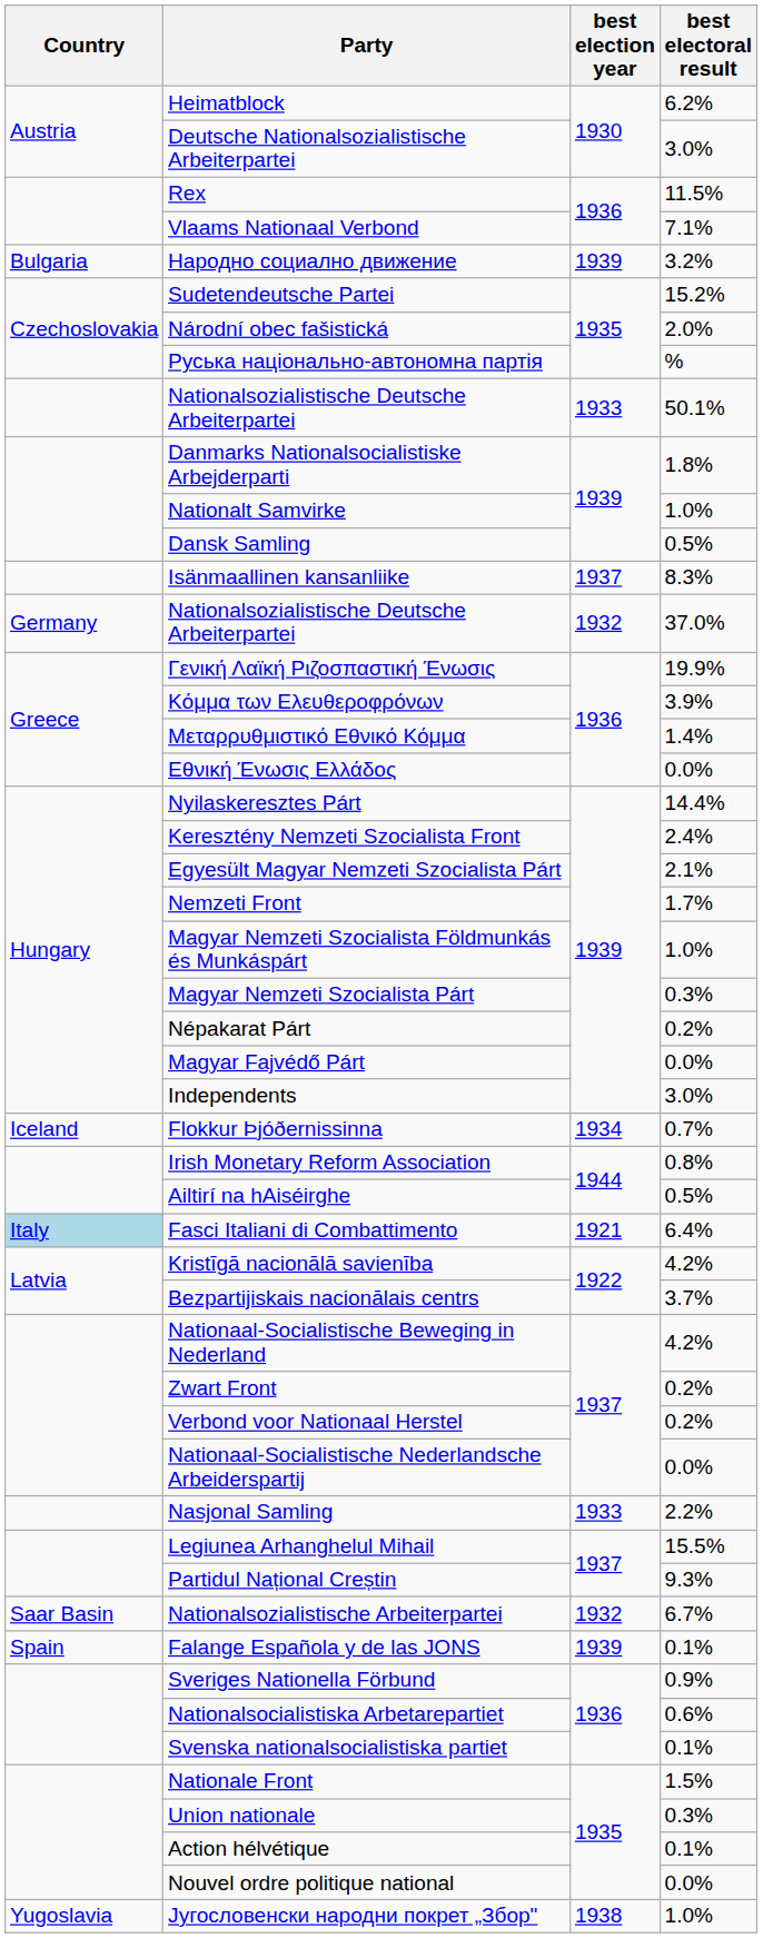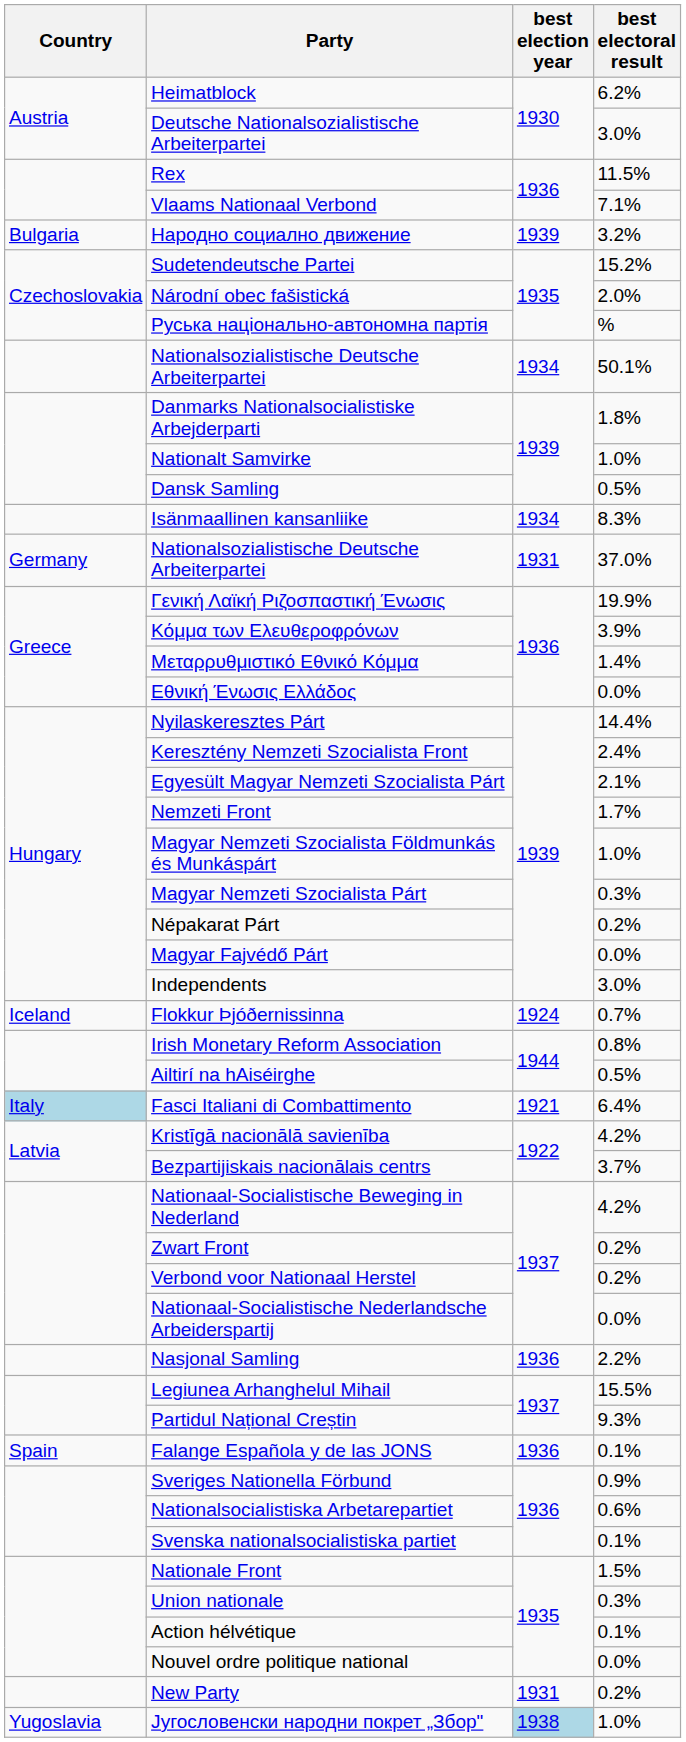Nationalsozialistische Deutsche Arbeiterpartei / 50.1% | best election year: 1933 -> 1934
Isänmaallinen kansanliike | best election year: 1937 -> 1934
Nationalsozialistische Deutsche Arbeiterpartei / 37.0% | best election year: 1932 -> 1931
Flokkur Þjóðernissinna | best election year: 1934 -> 1924
Nasjonal Samling | best election year: 1933 -> 1936
- row: Saar Basin | Nationalsozialistische Arbeiterpartei | 1932 | 6.7%
Falange Española y de las JONS | best election year: 1939 -> 1936
+ row: New Party | 1931 | 0.2%
Југословенски народни покрет „Збор" | best election year: no background -> lightblue background
